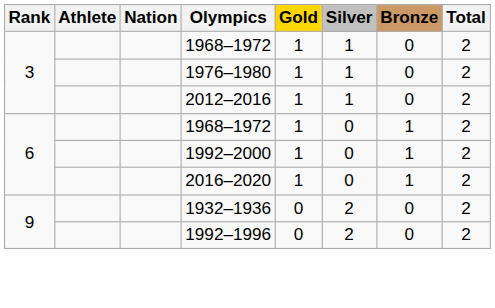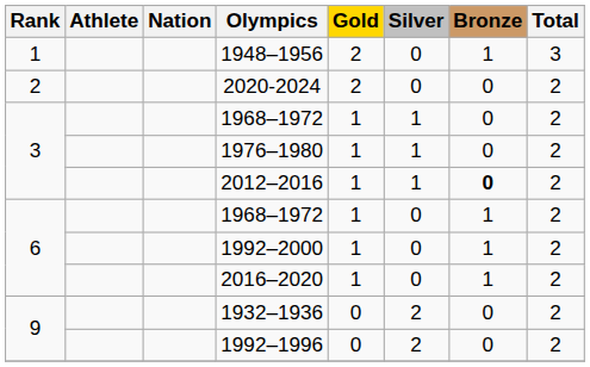+ row: 1 | 1948–1956 | 2 | 0 | 1 | 3
+ row: 2 | 2020-2024 | 2 | 0 | 0 | 2
2012–2016 | Bronze: normal -> bold
